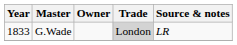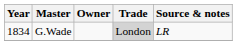G.Wade | Year: 1833 -> 1834
